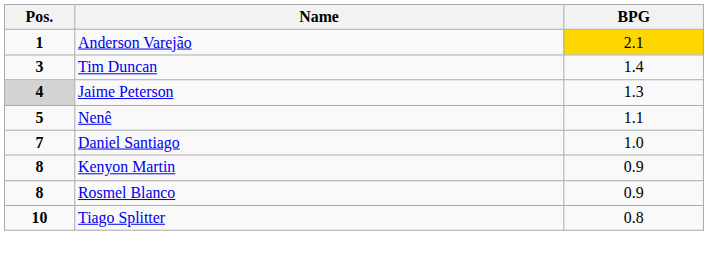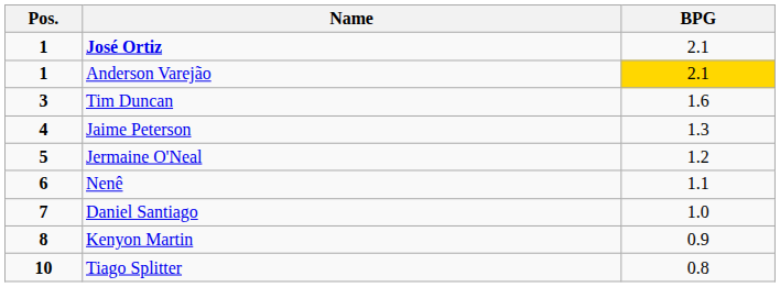+ row: 1 | José Ortiz | 2.1
Tim Duncan | BPG: 1.4 -> 1.6
Jaime Peterson | Pos.: lightgrey background -> no background
+ row: 5 | Jermaine O'Neal | 1.2
Nenê | Pos.: 5 -> 6
- row: 8 | Rosmel Blanco | 0.9
